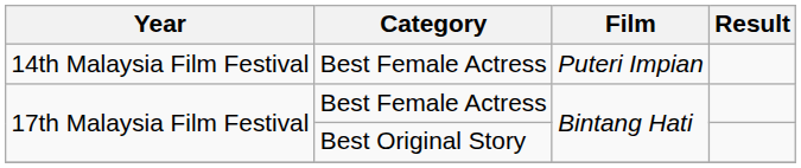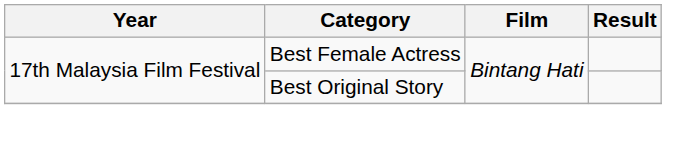- row: 14th Malaysia Film Festival | Best Female Actress | Puteri Impian
